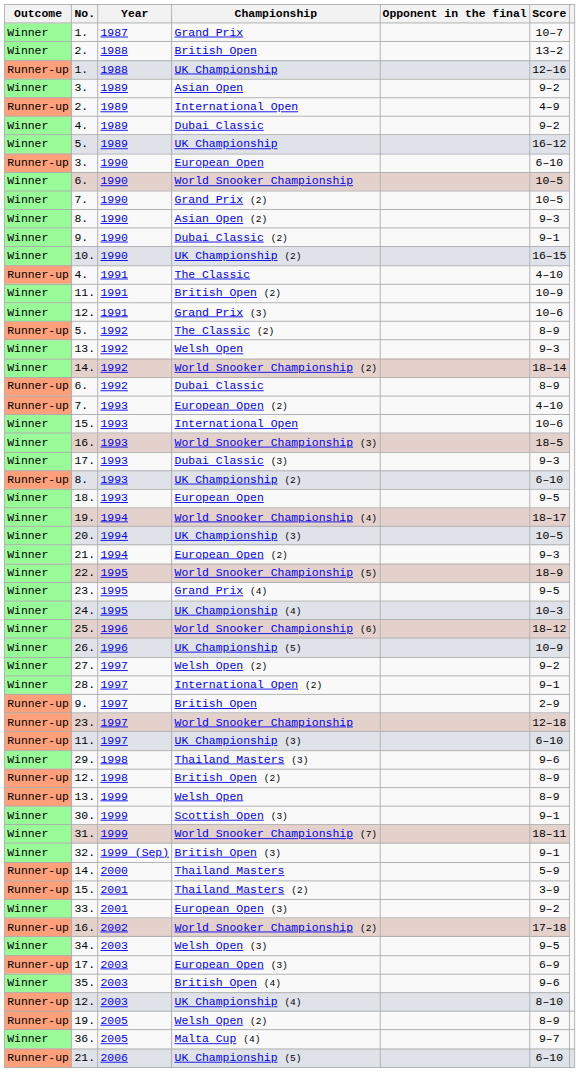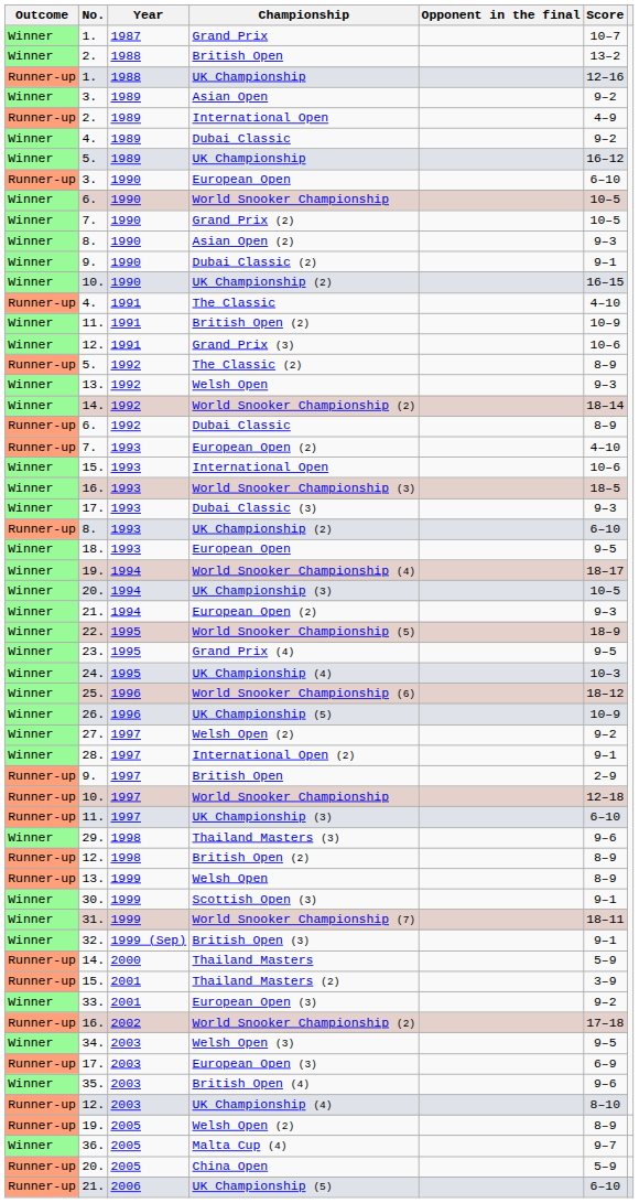1997 / World Snooker Championship | No.: 23. -> 10.
+ row: Runner-up | 20. | 2005 | China Open | 5–9
